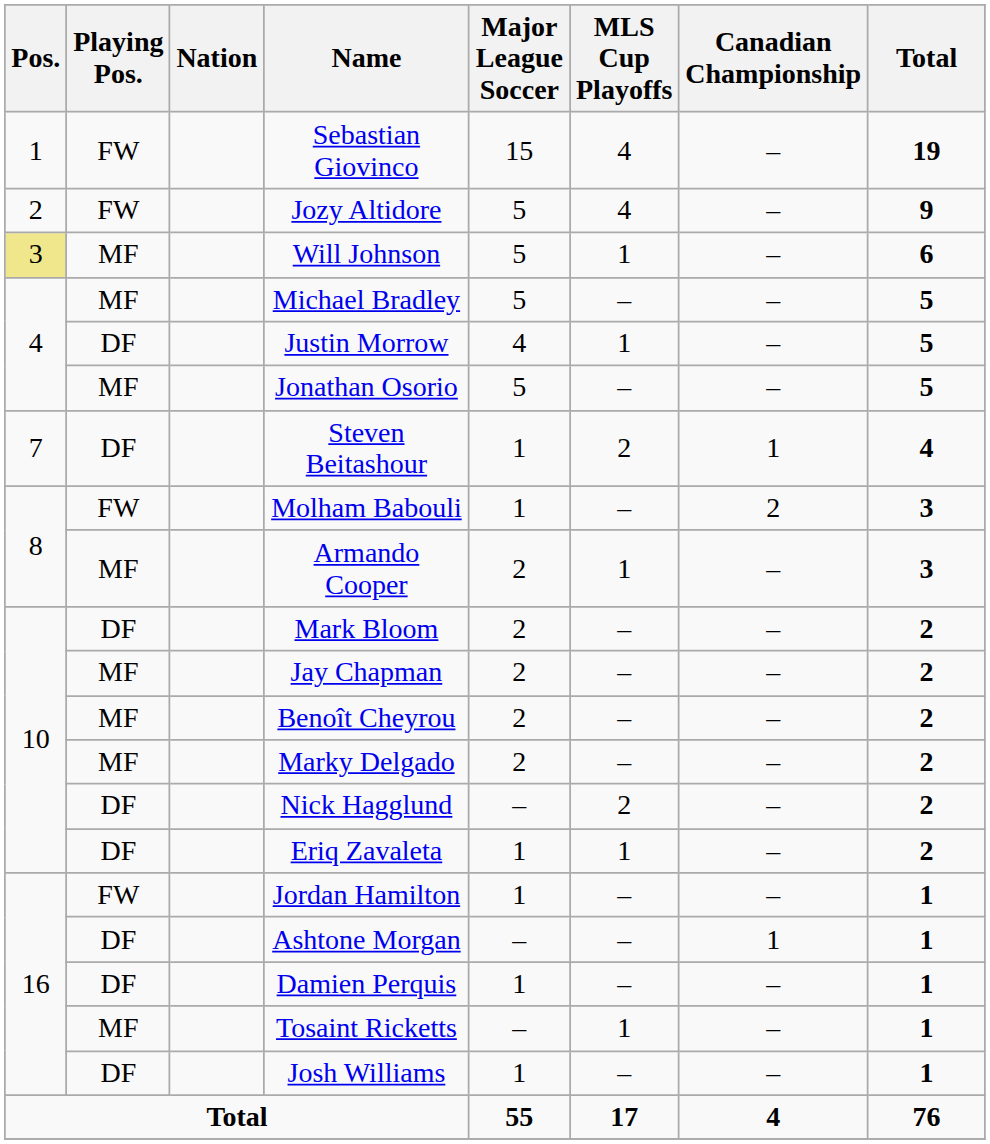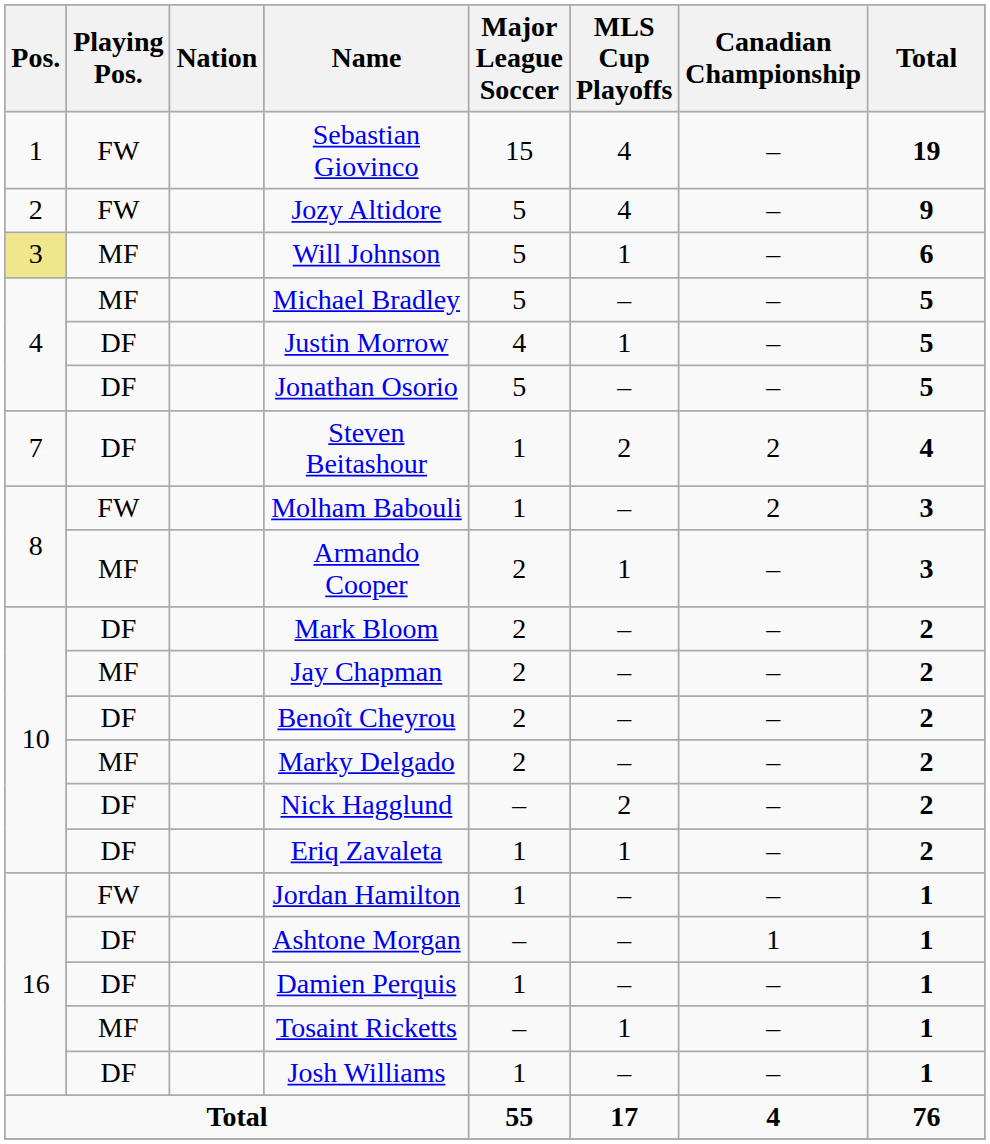Jonathan Osorio | Playing Pos.: MF -> DF
Steven Beitashour | Canadian Championship: 1 -> 2
Benoît Cheyrou | Playing Pos.: MF -> DF
